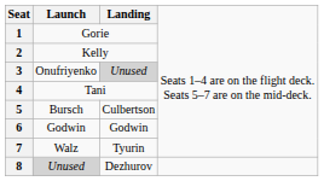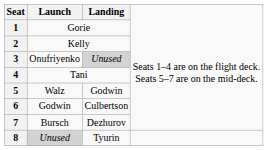5 | column 2: Bursch -> Walz
5 | column 3: Culbertson -> Godwin
6 | column 3: Godwin -> Culbertson
7 | column 2: Walz -> Bursch
7 | column 3: Tyurin -> Dezhurov
8 | column 3: Dezhurov -> Tyurin
